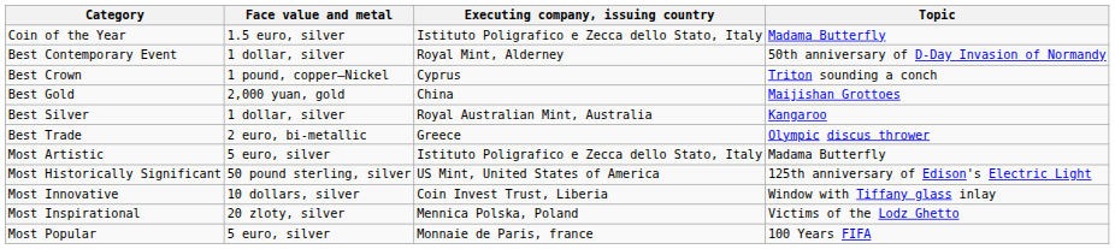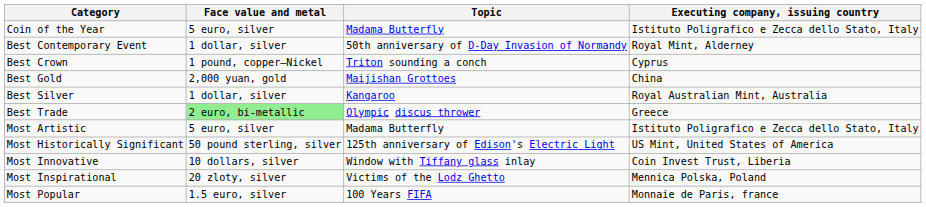columns swapped: Executing company, issuing country <-> Topic
Coin of the Year | Face value and metal: 1.5 euro, silver -> 5 euro, silver
Best Trade | Face value and metal: no background -> lightgreen background
Most Popular | Face value and metal: 5 euro, silver -> 1.5 euro, silver
